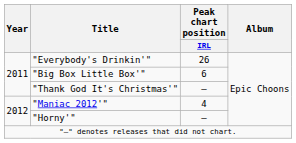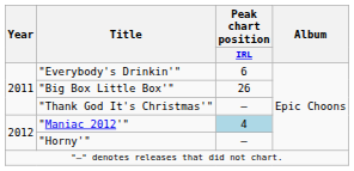"Everybody's Drinkin'" | Peak chart position / IRL: 26 -> 6
"Big Box Little Box'" | Peak chart position / IRL: 6 -> 26
"Maniac 2012'" | Peak chart position / IRL: no background -> lightblue background
